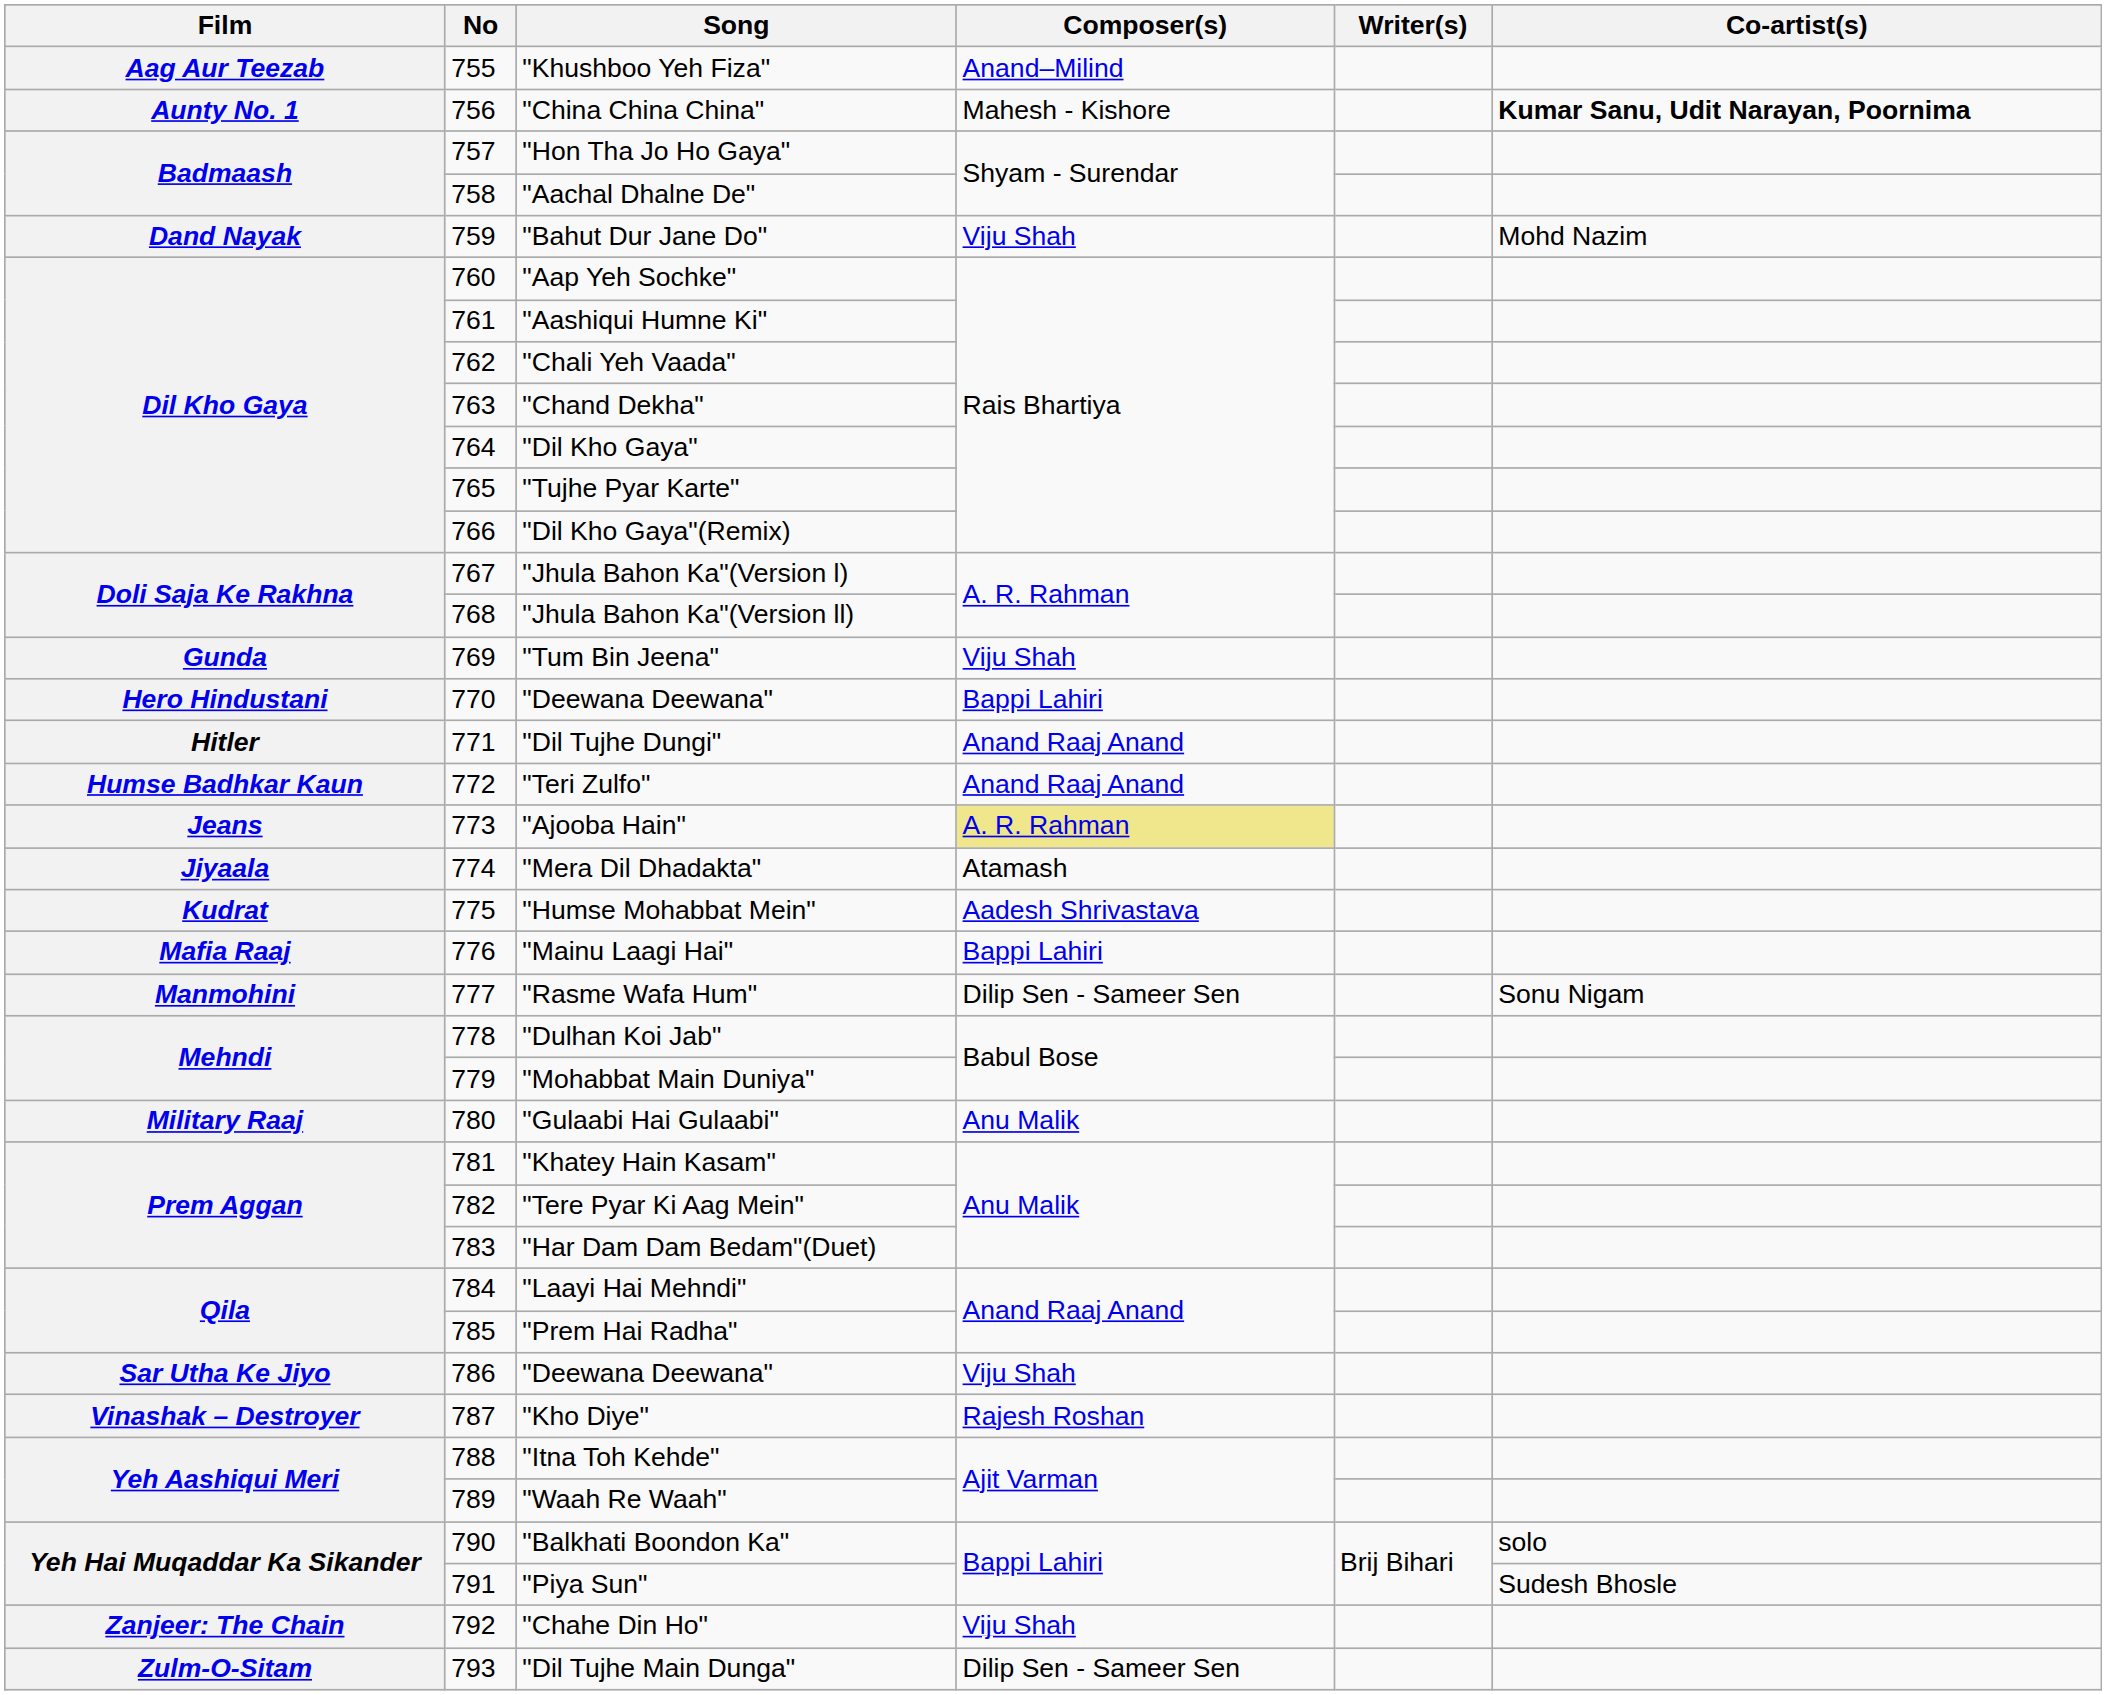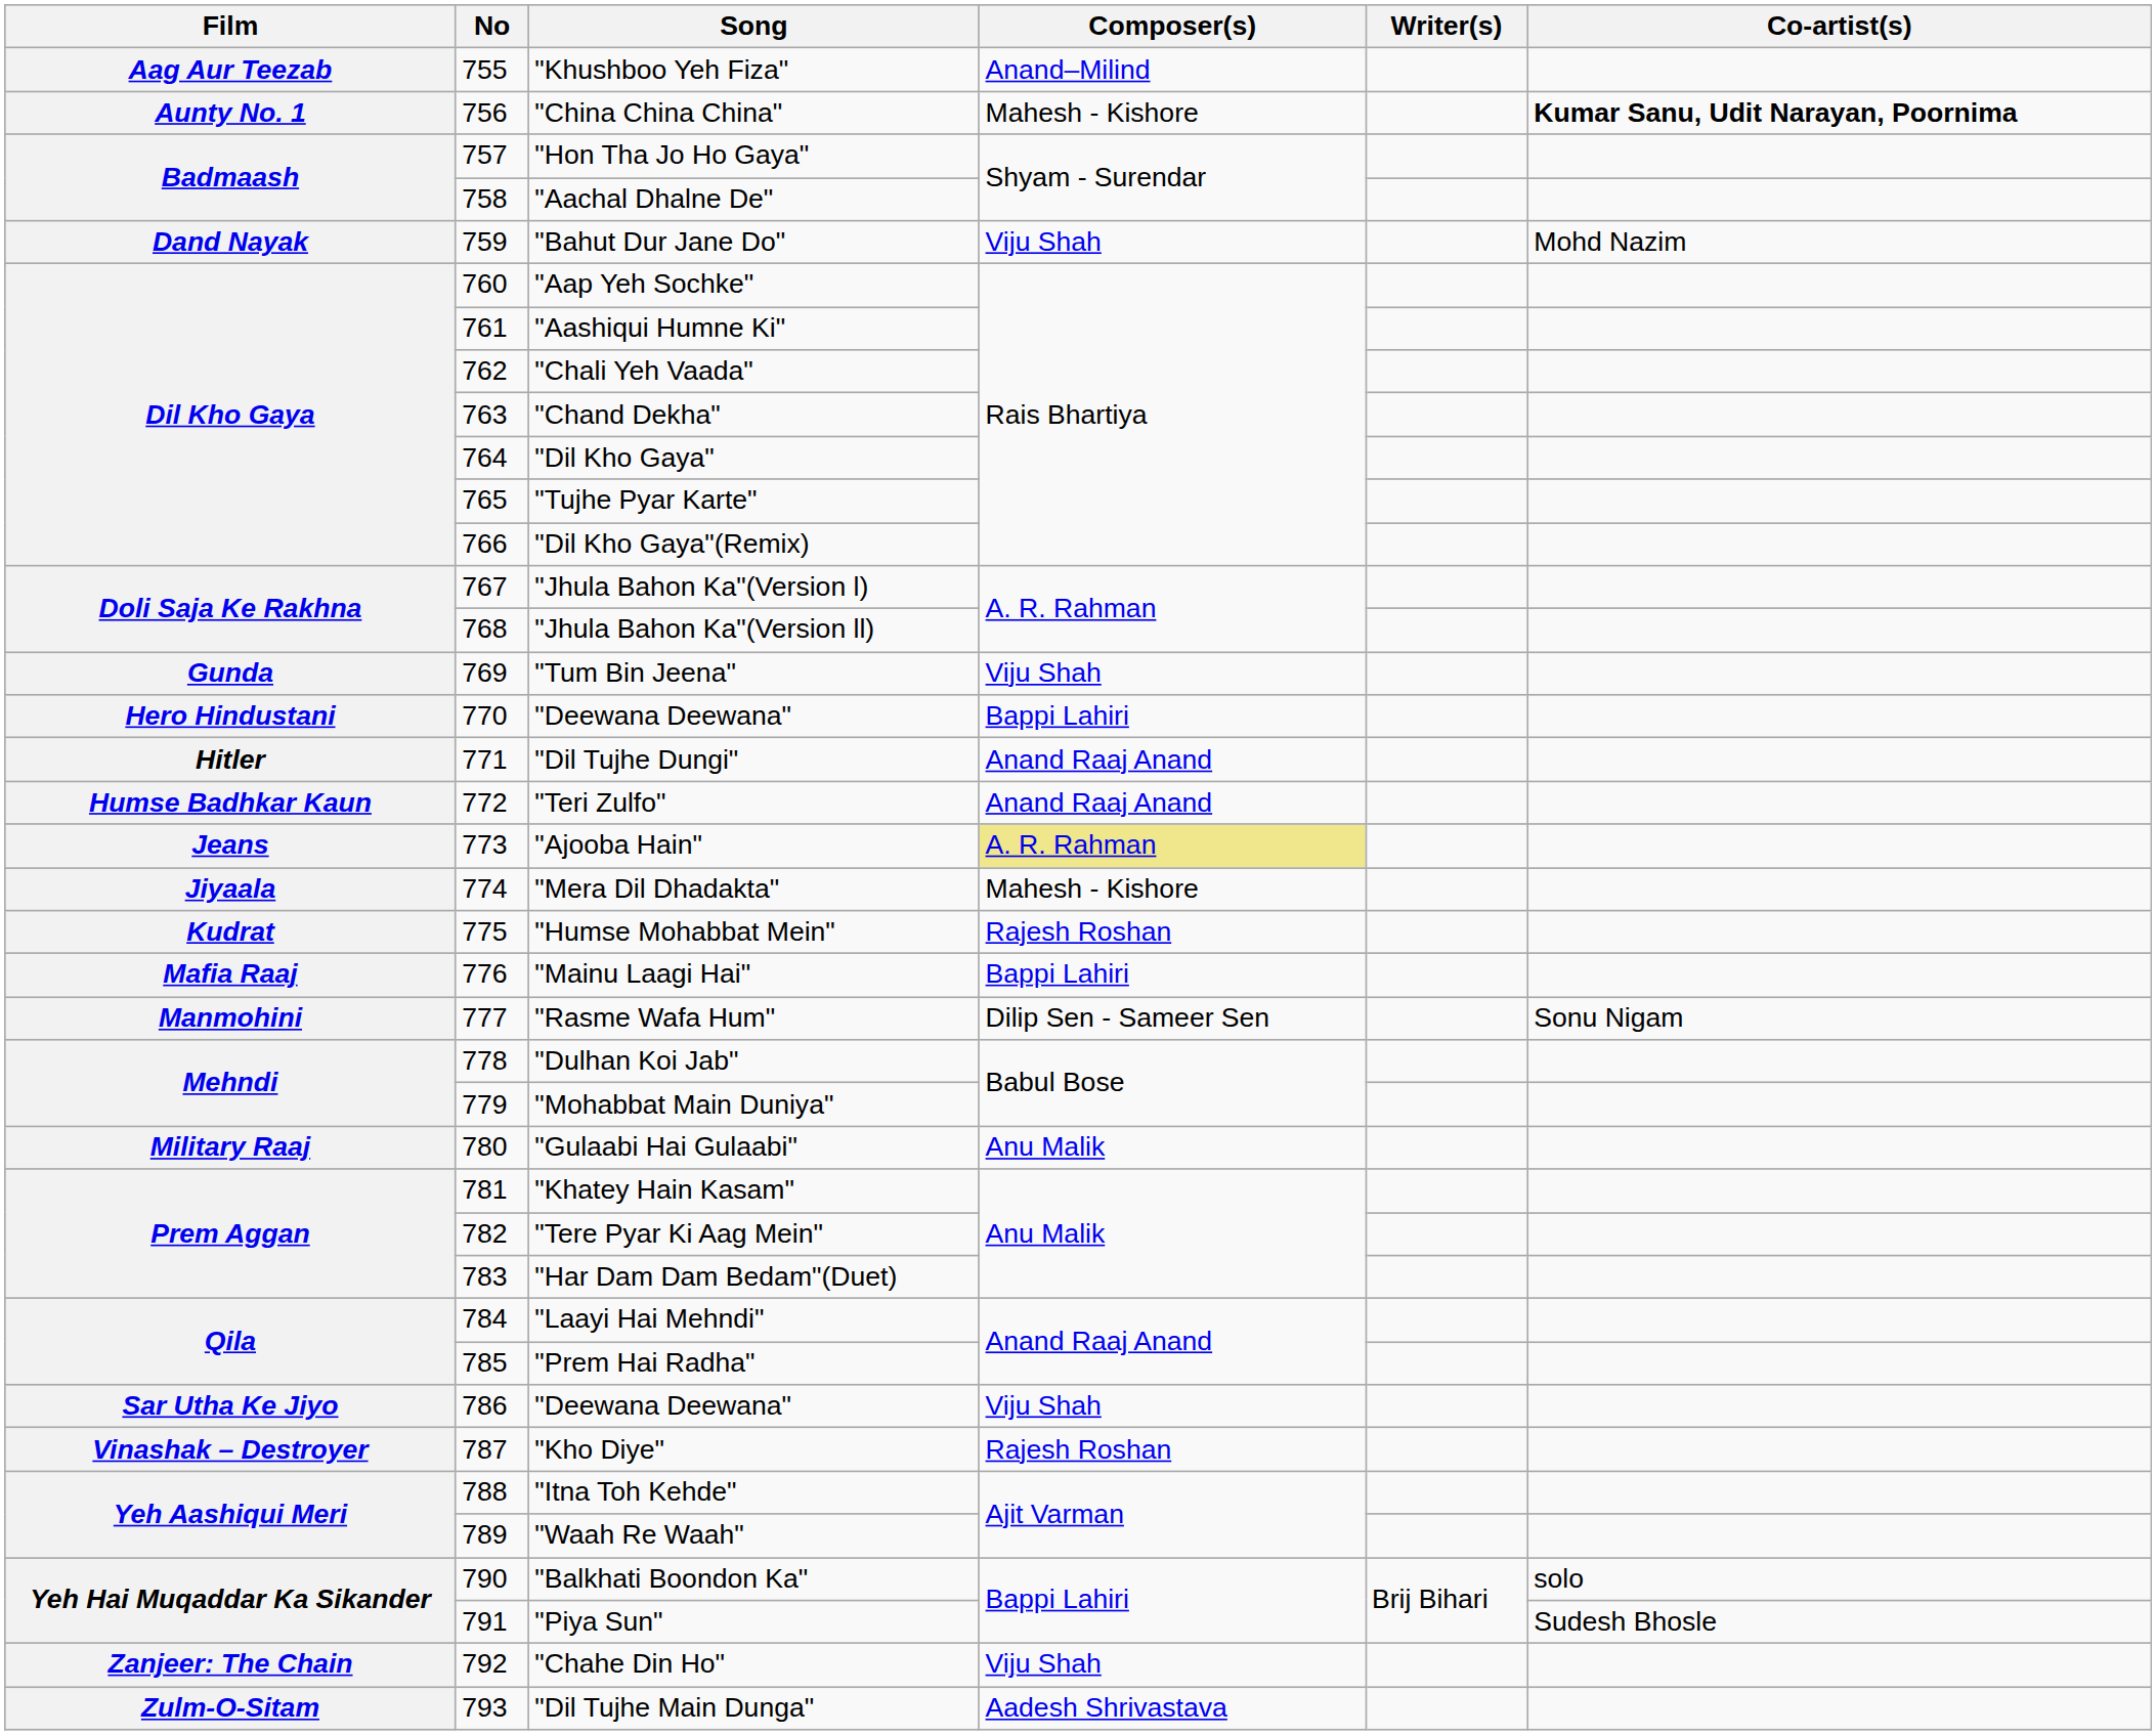"Mera Dil Dhadakta" | Composer(s): Atamash -> Mahesh - Kishore
"Humse Mohabbat Mein" | Composer(s): Aadesh Shrivastava -> Rajesh Roshan
"Dil Tujhe Main Dunga" | Composer(s): Dilip Sen - Sameer Sen -> Aadesh Shrivastava
